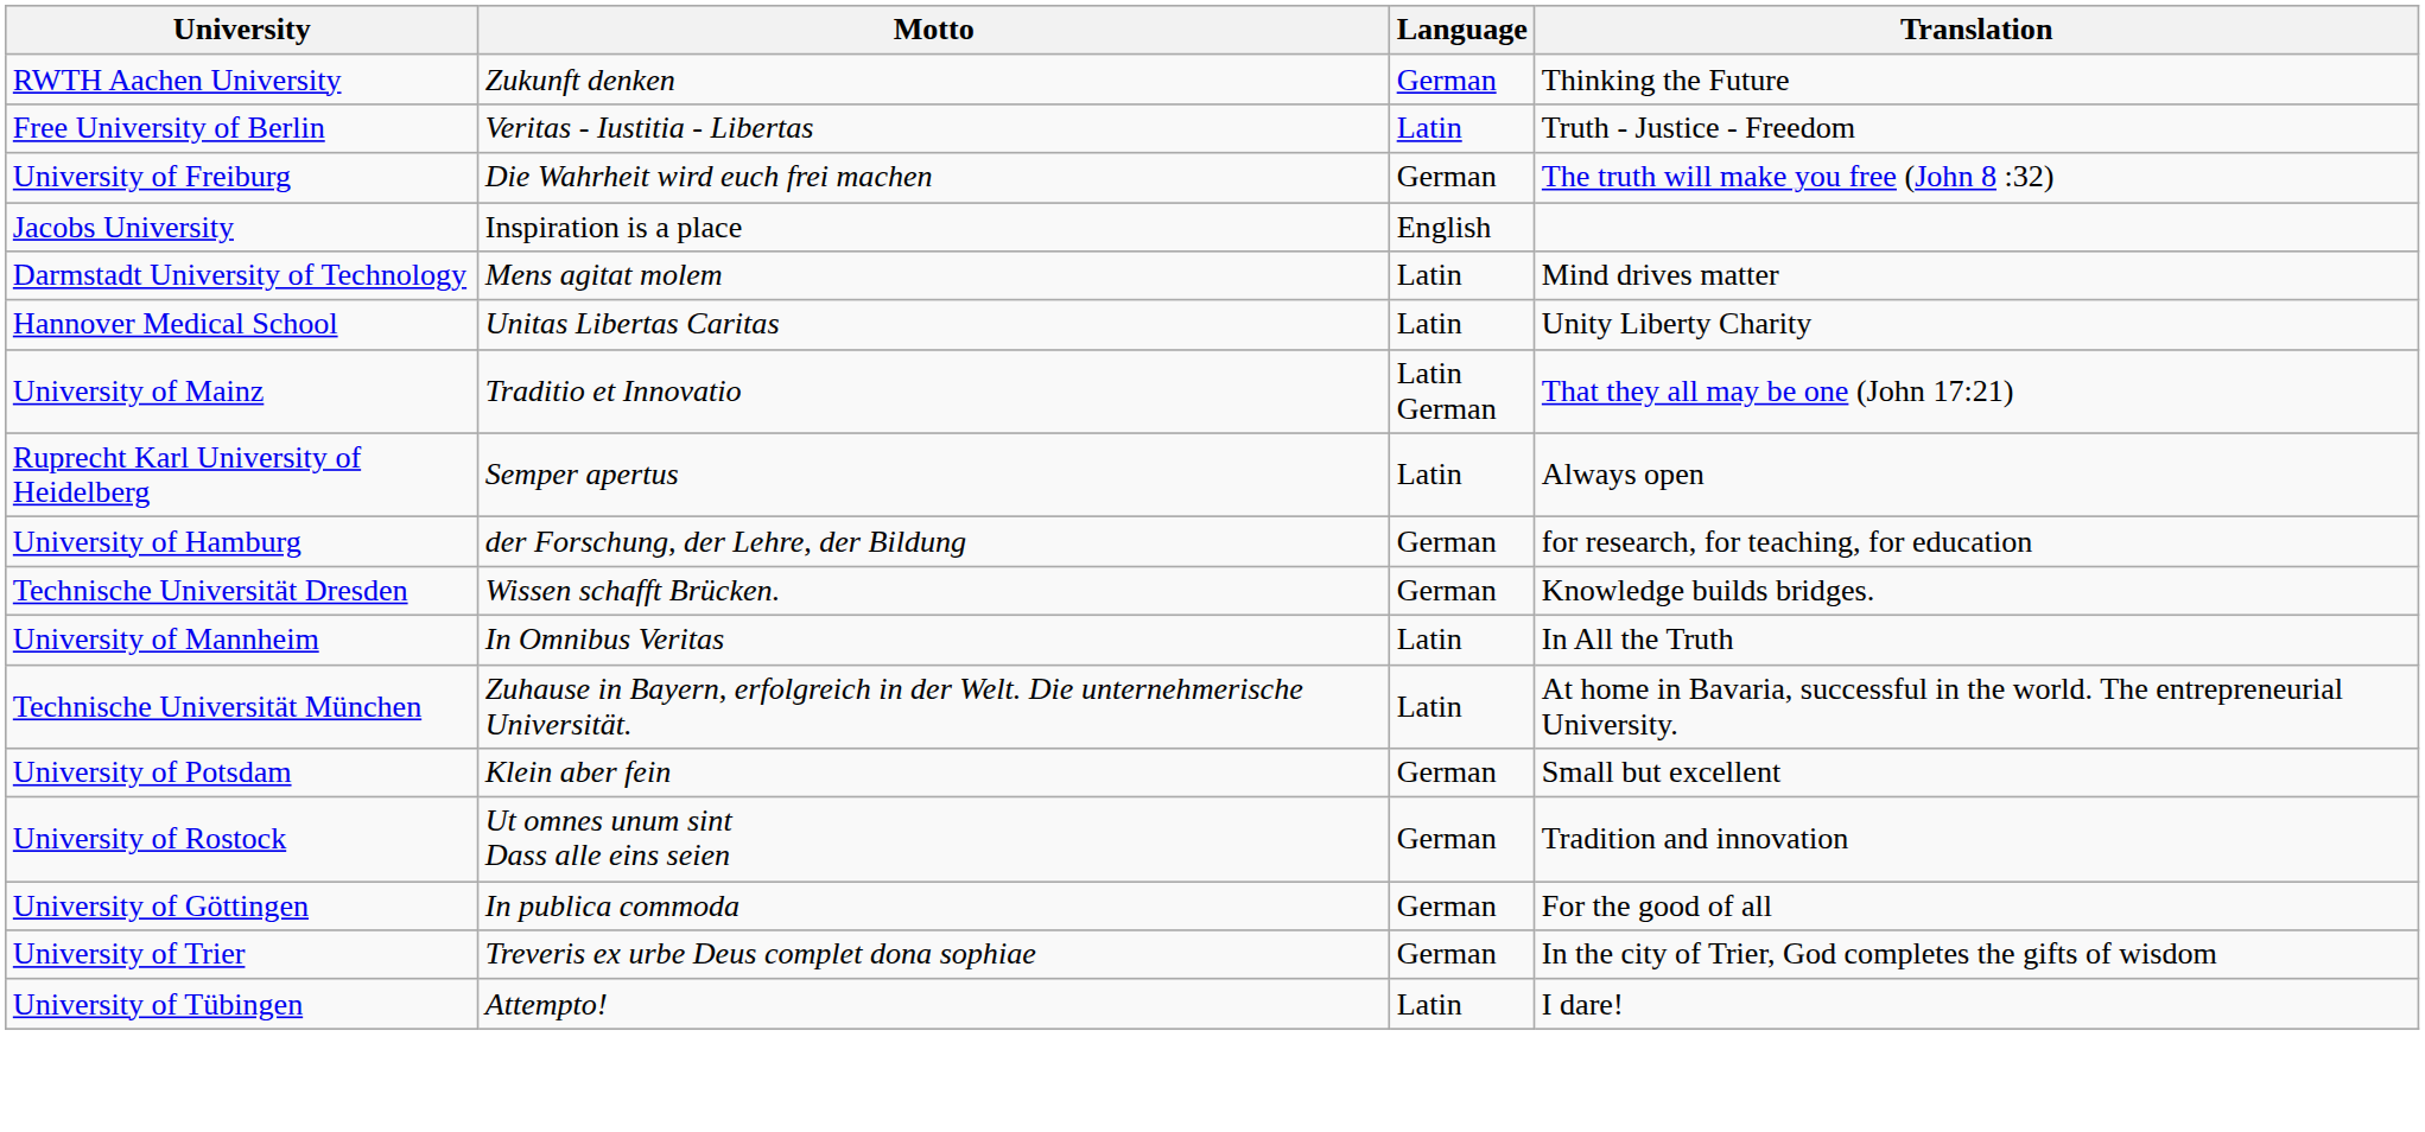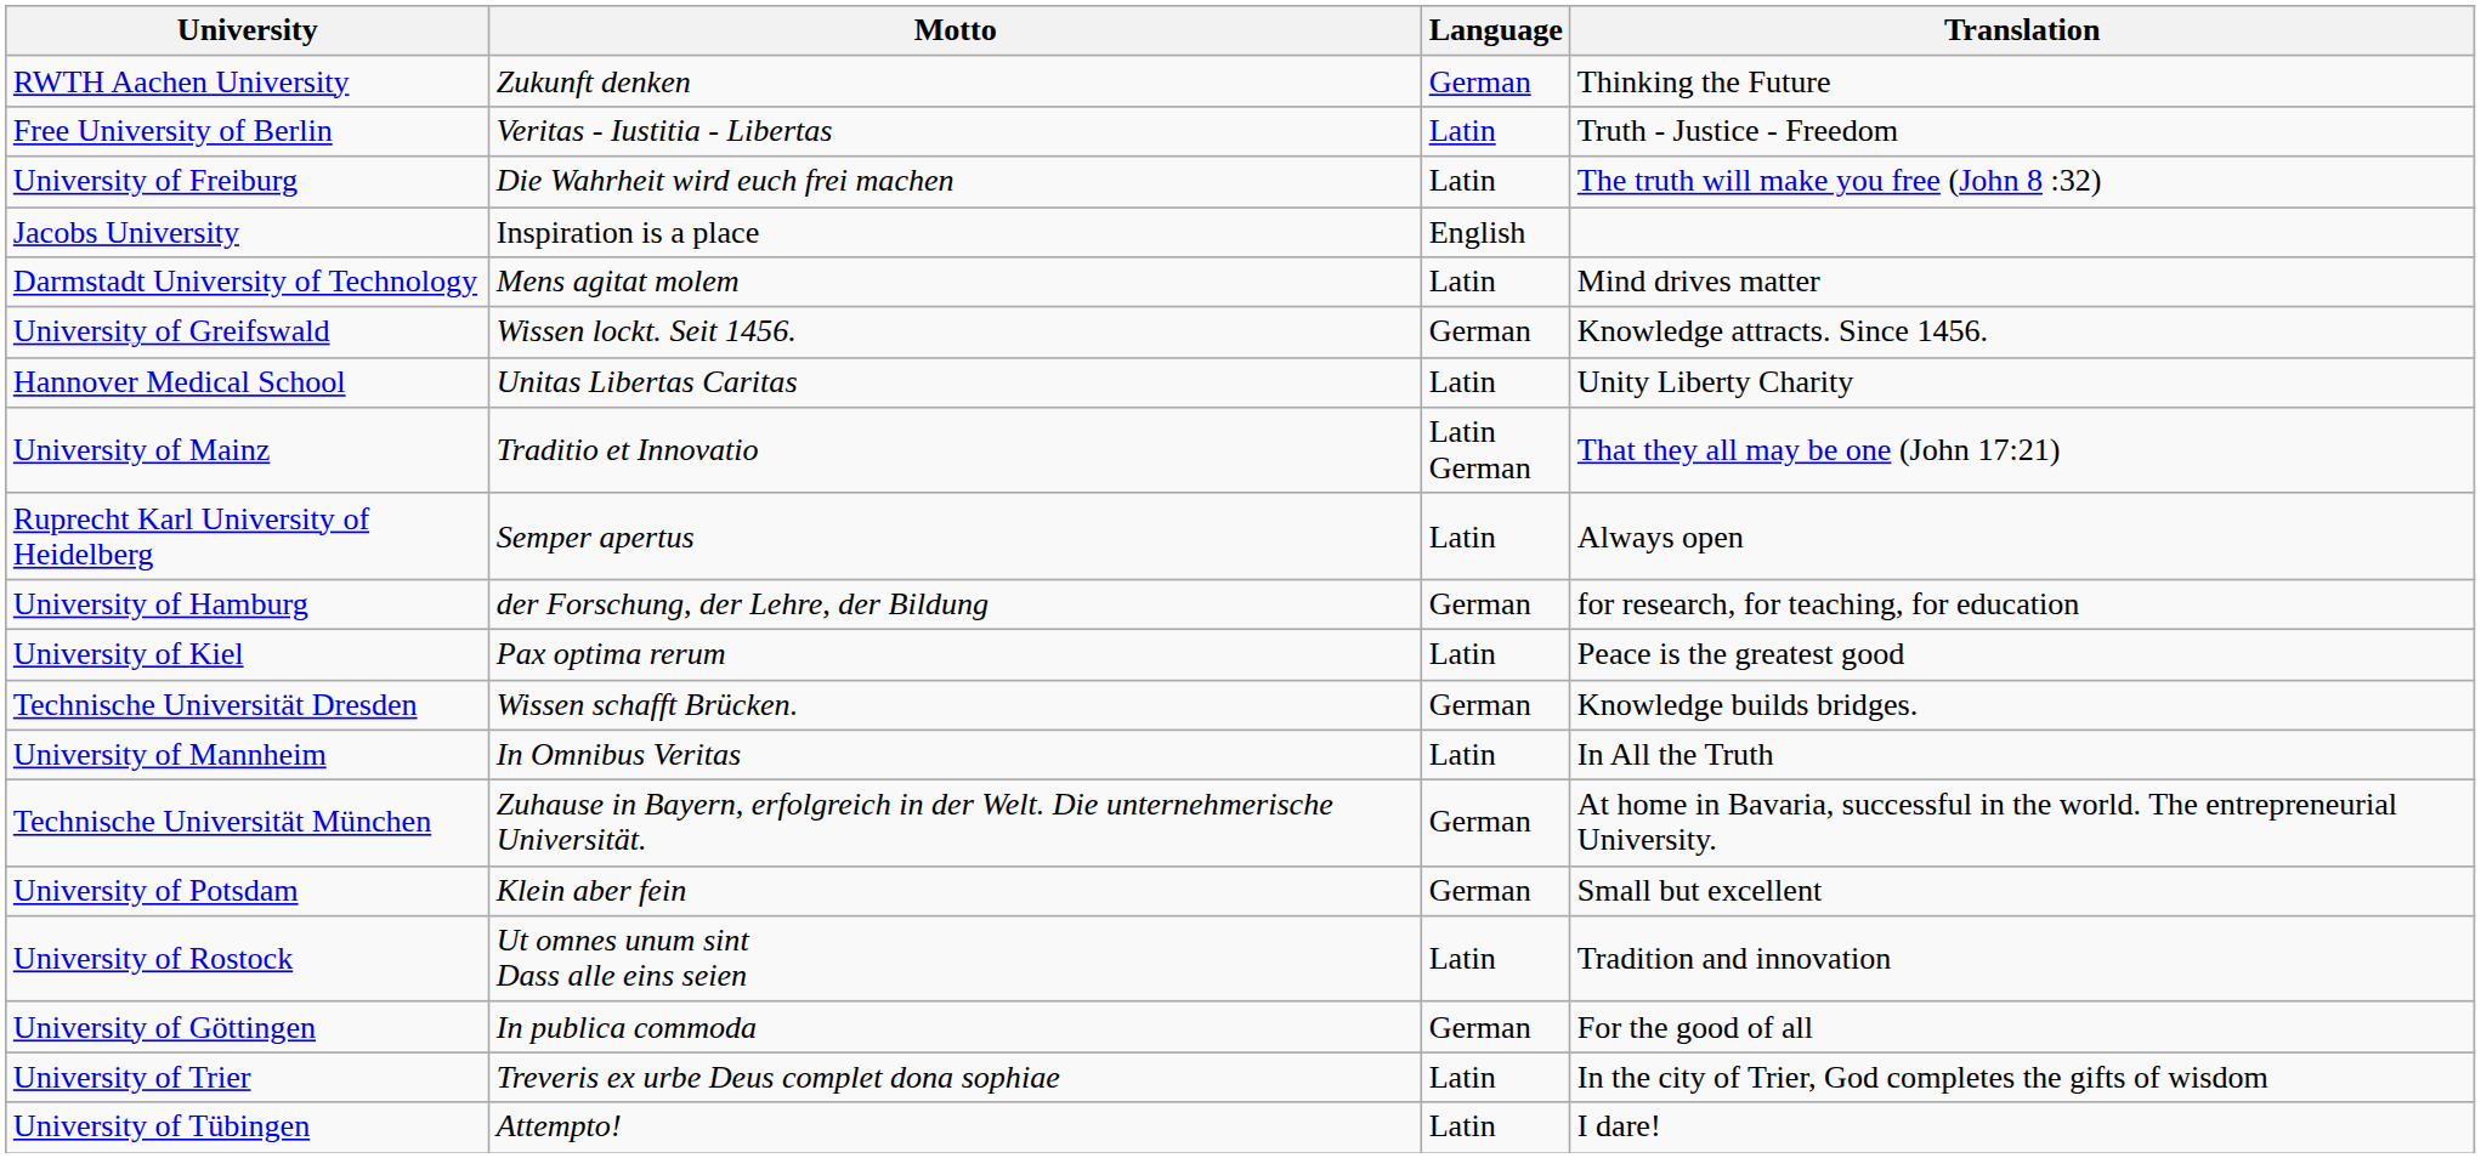University of Freiburg | Language: German -> Latin
+ row: University of Greifswald | Wissen lockt. Seit 1456. | German | Knowledge attracts. Since 1456.
+ row: University of Kiel | Pax optima rerum | Latin | Peace is the greatest good
Technische Universität München | Language: Latin -> German
University of Rostock | Language: German -> Latin
University of Trier | Language: German -> Latin
